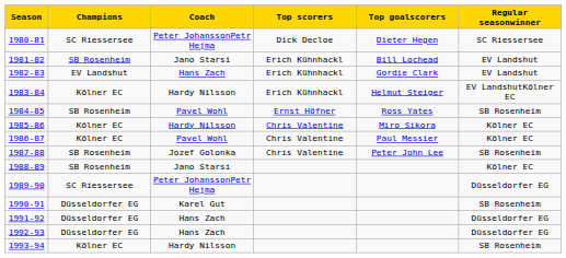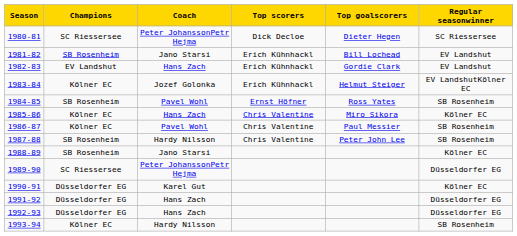1983-84 | Coach: Hardy Nilsson -> Jozef Golonka
1985-86 | Coach: Hardy Nilsson -> Hans Zach
1986-87 | Regular seasonwinner: Kölner EC -> SB Rosenheim
1987-88 | Coach: Jozef Golonka -> Hardy Nilsson
1990-91 | Regular seasonwinner: SB Rosenheim -> Kölner EC
